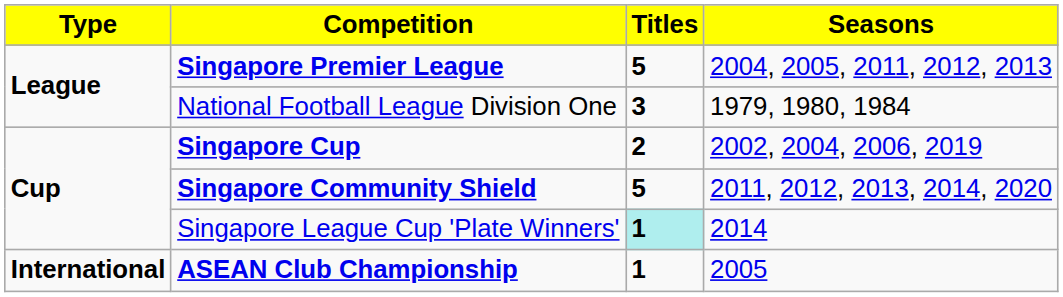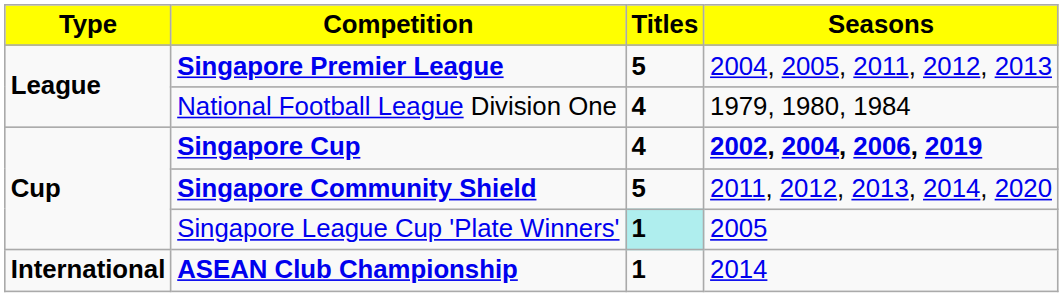National Football League Division One | Titles: 3 -> 4
Singapore Cup | Titles: 2 -> 4
Singapore Cup | Seasons: normal -> bold
Singapore League Cup 'Plate Winners' | Seasons: 2014 -> 2005
ASEAN Club Championship | Seasons: 2005 -> 2014
